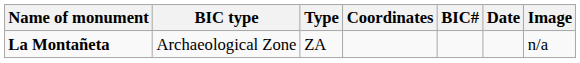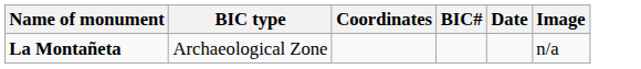- column: Type | ZA
